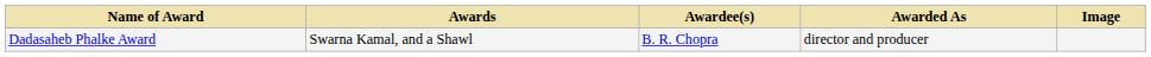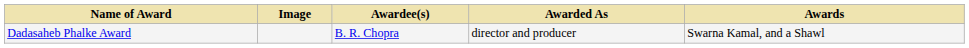columns swapped: Image <-> Awards
